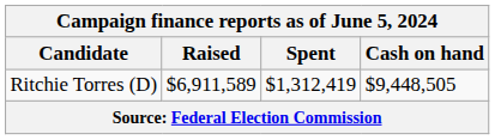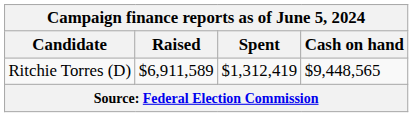Ritchie Torres (D) | Cash on hand: $9,448,505 -> $9,448,565
